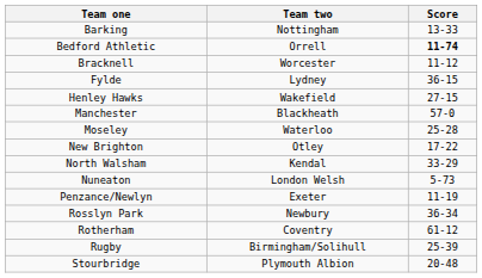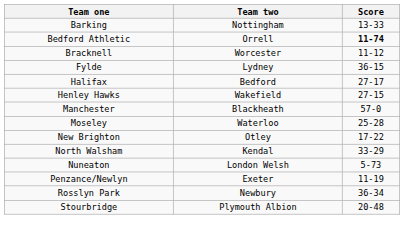+ row: Halifax | Bedford | 27-17
- row: Rotherham | Coventry | 61-12
- row: Rugby | Birmingham/Solihull | 25-39
